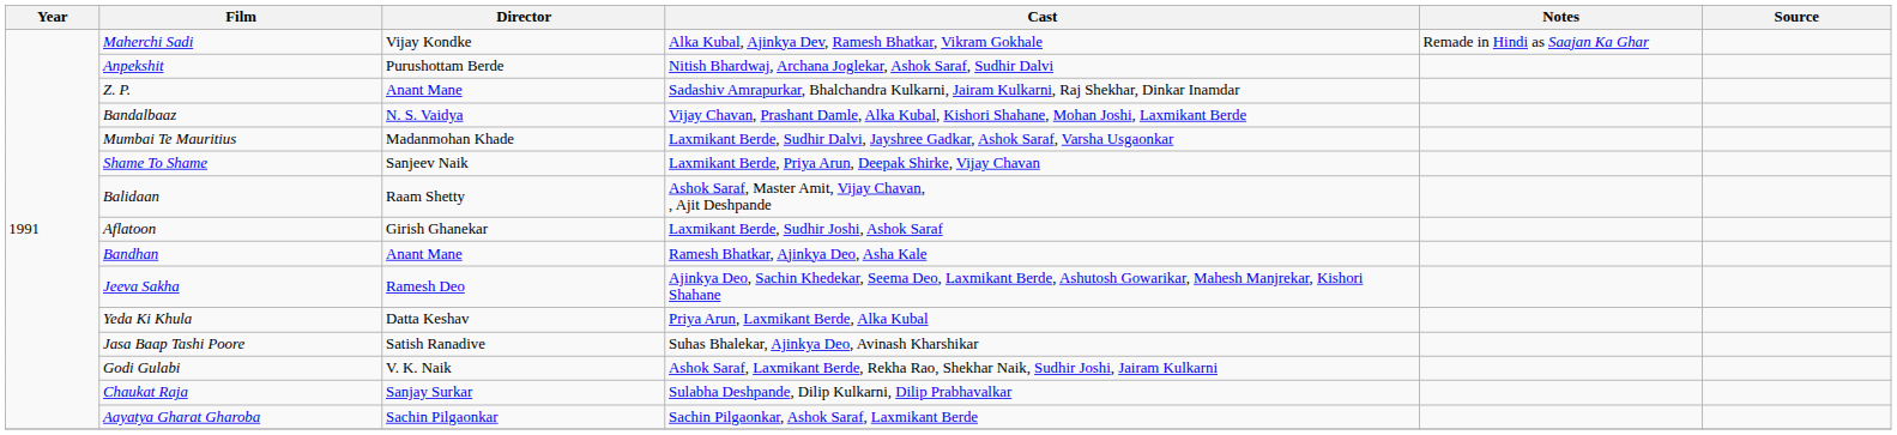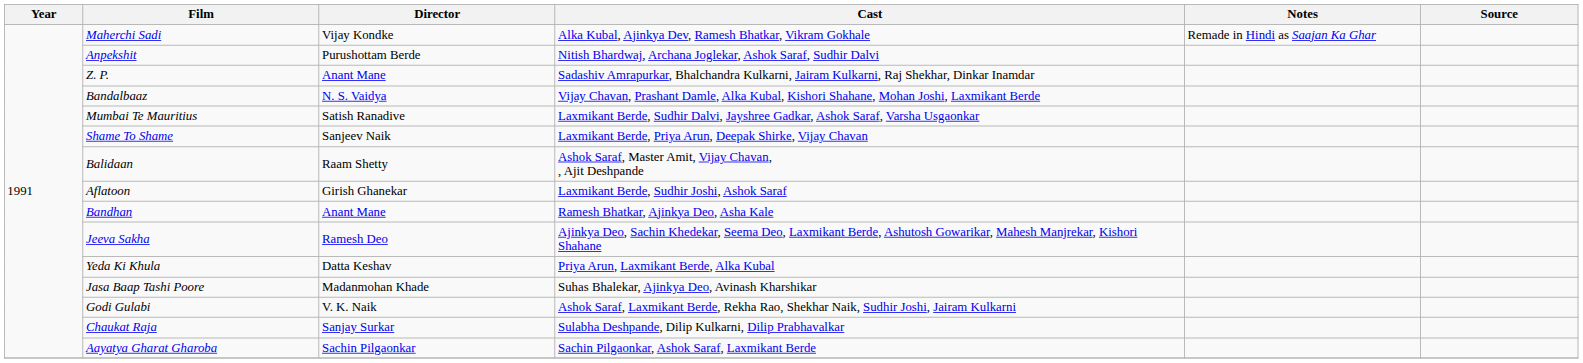Mumbai Te Mauritius | Director: Madanmohan Khade -> Satish Ranadive
Jasa Baap Tashi Poore | Director: Satish Ranadive -> Madanmohan Khade
